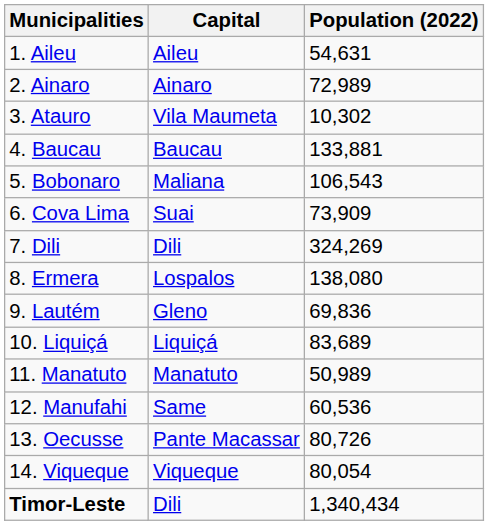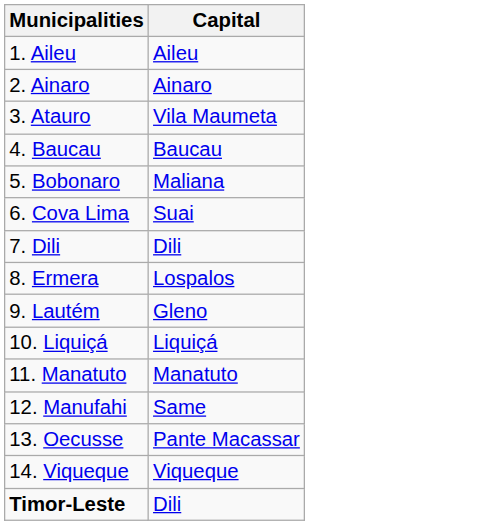- column: Population (2022) | 54,631 | 72,989 | 10,302 | 133,881 | 106,543 | 73,909 | 324,269 | 138,080 | 69,836 | 83,689 | 50,989 | 60,536 | 80,726 | 80,054 | 1,340,434
